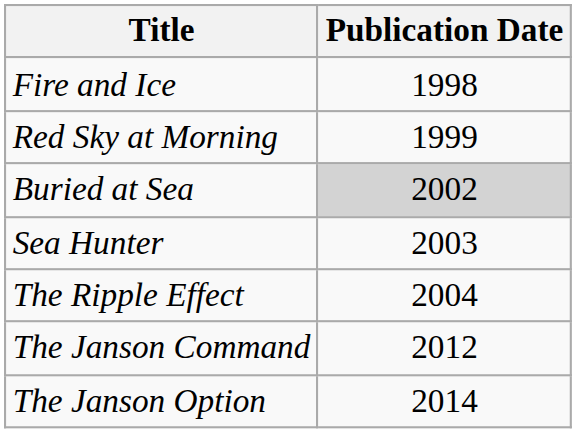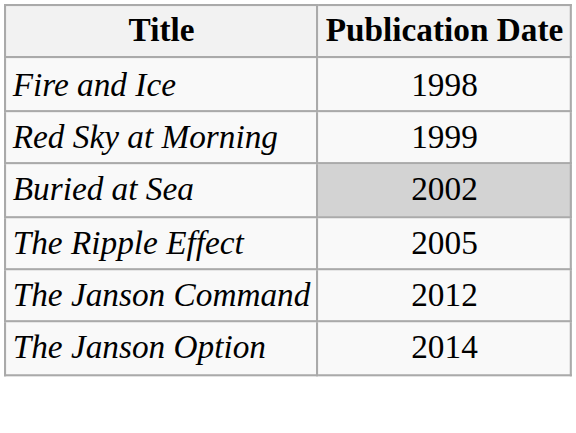- row: Sea Hunter | 2003
The Ripple Effect | Publication Date: 2004 -> 2005
